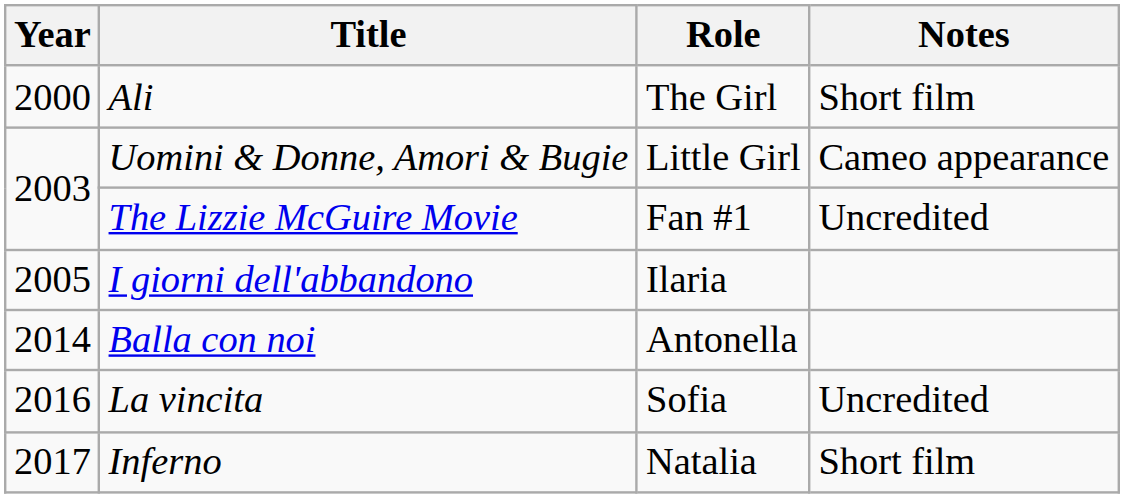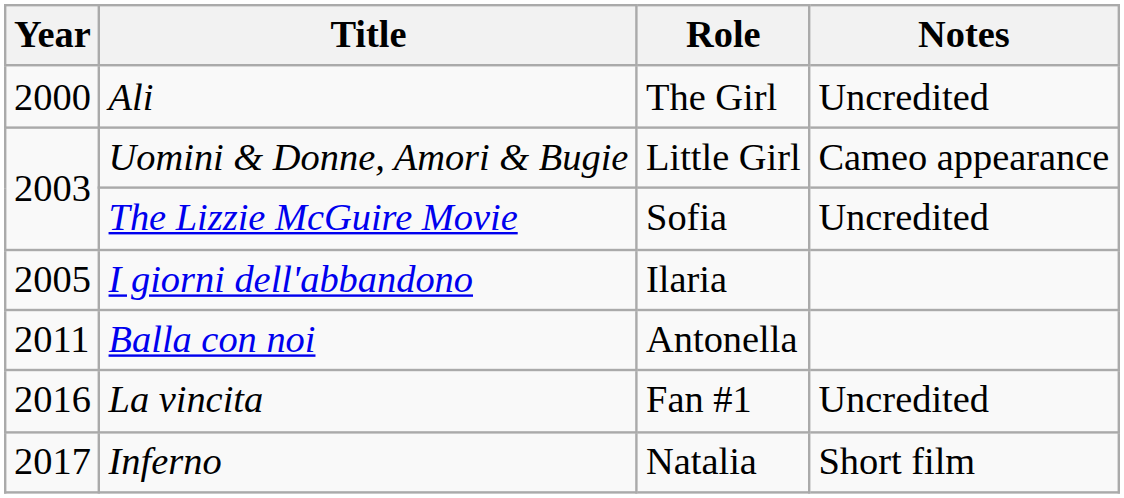Ali | Notes: Short film -> Uncredited
The Lizzie McGuire Movie | Role: Fan #1 -> Sofia
Balla con noi | Year: 2014 -> 2011
La vincita | Role: Sofia -> Fan #1
